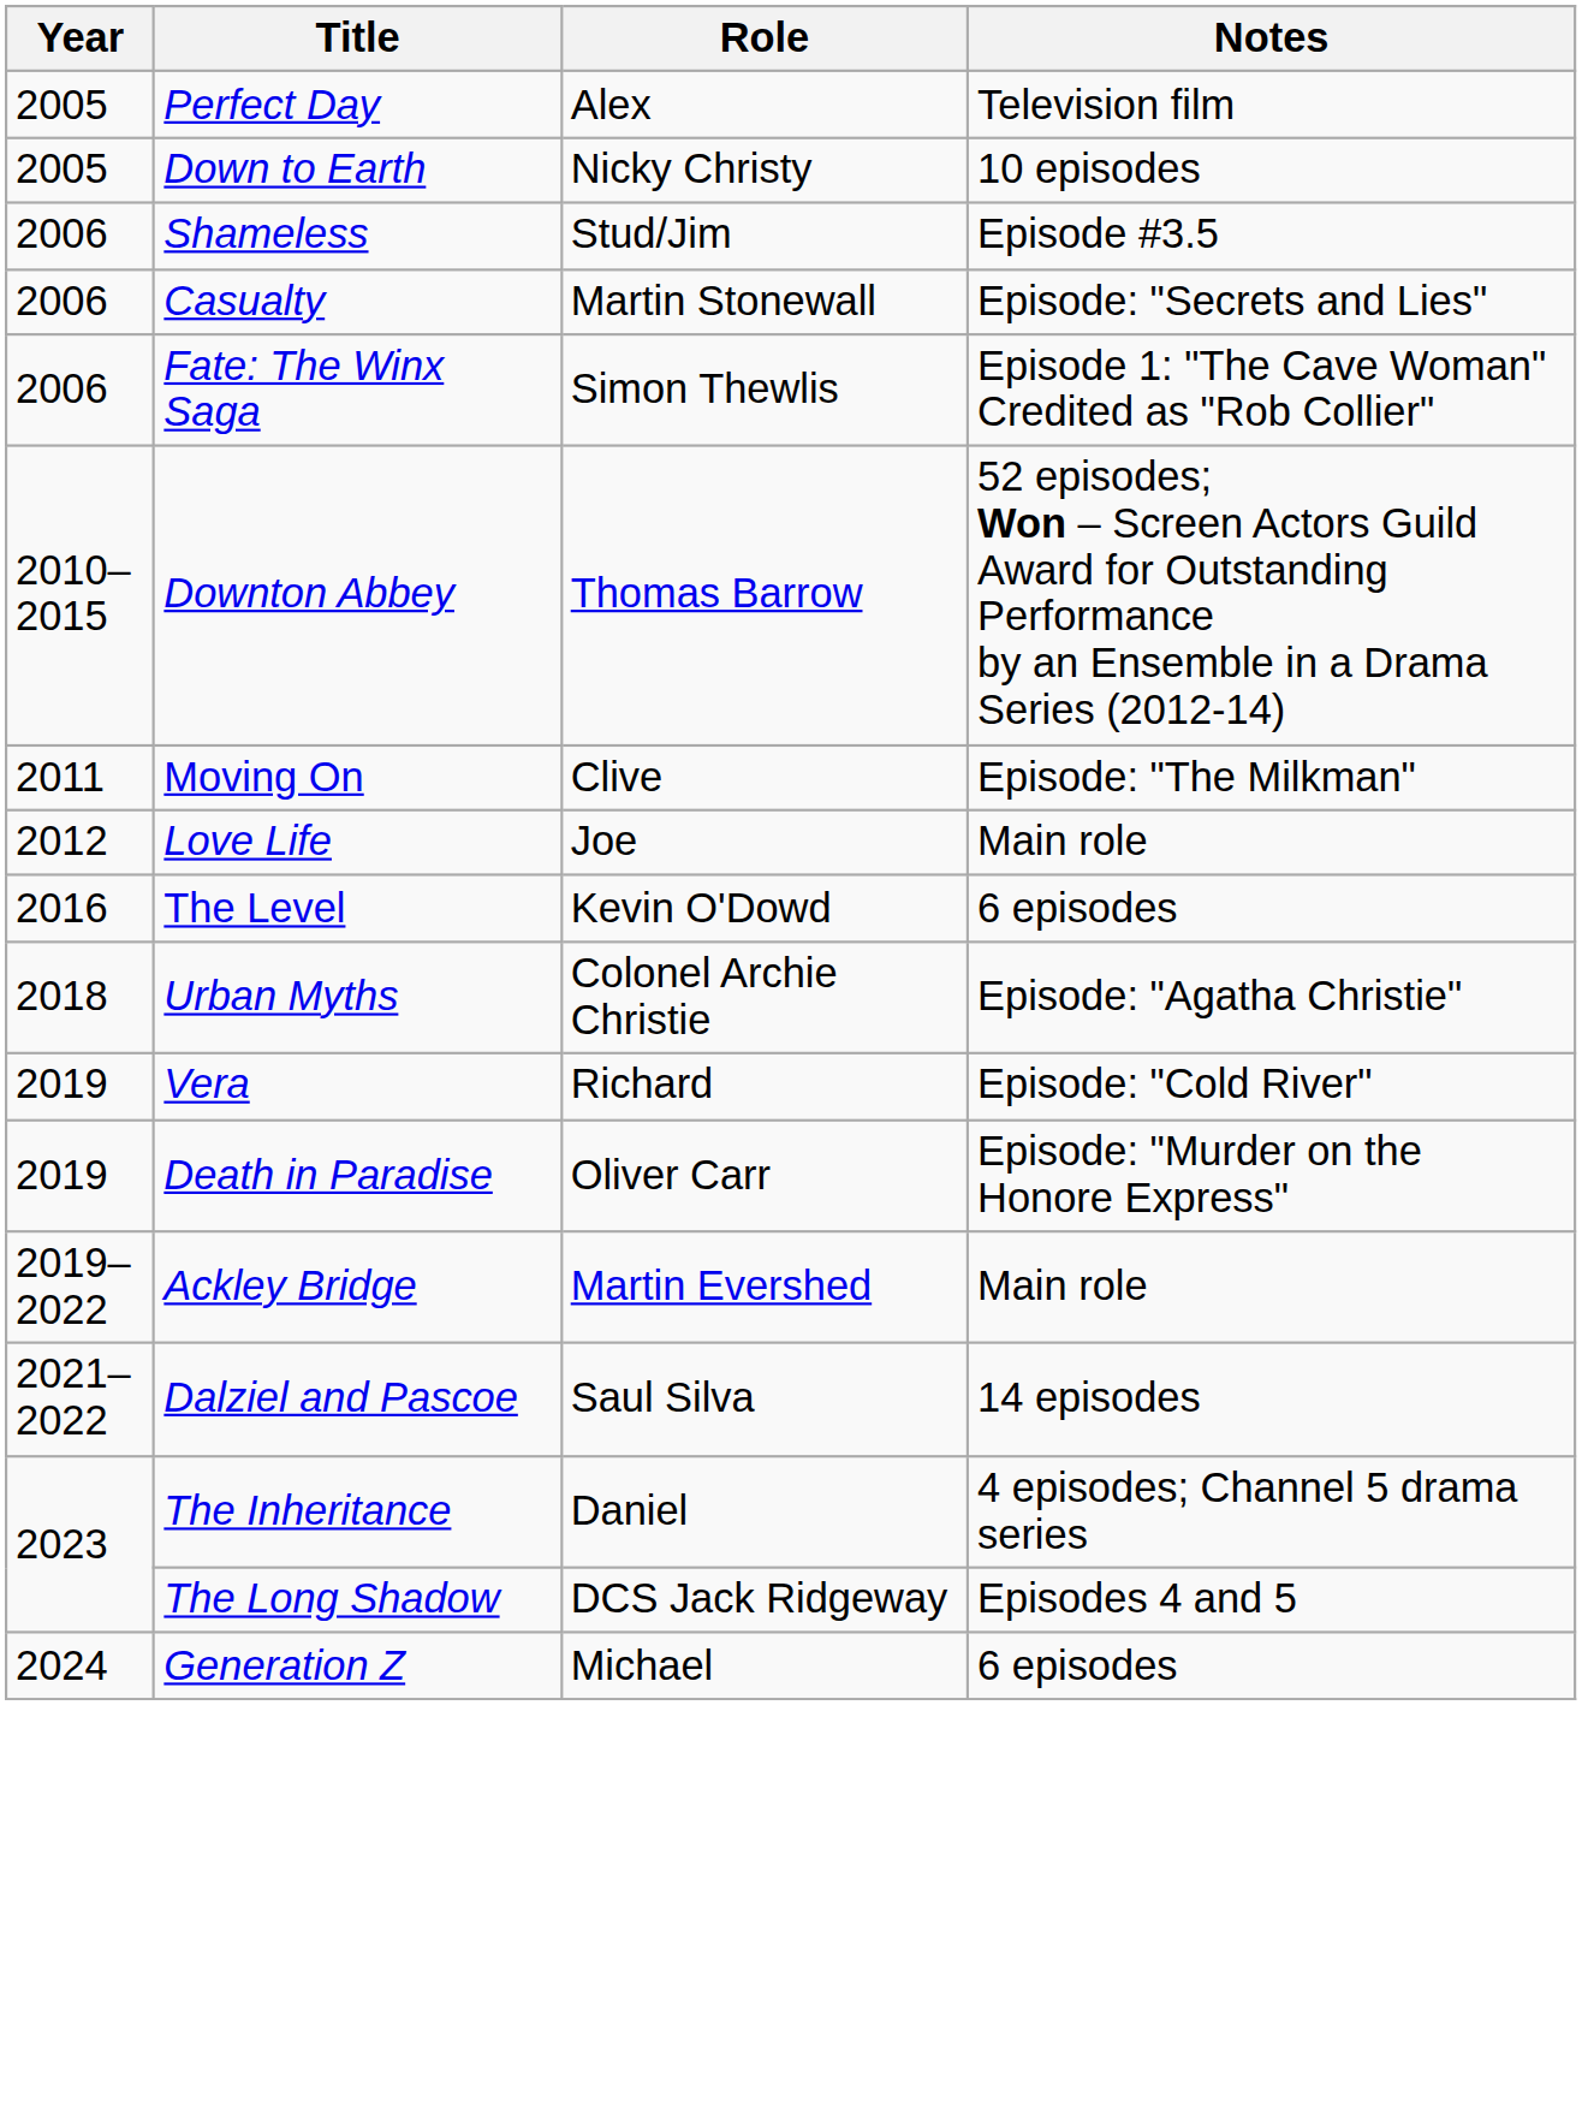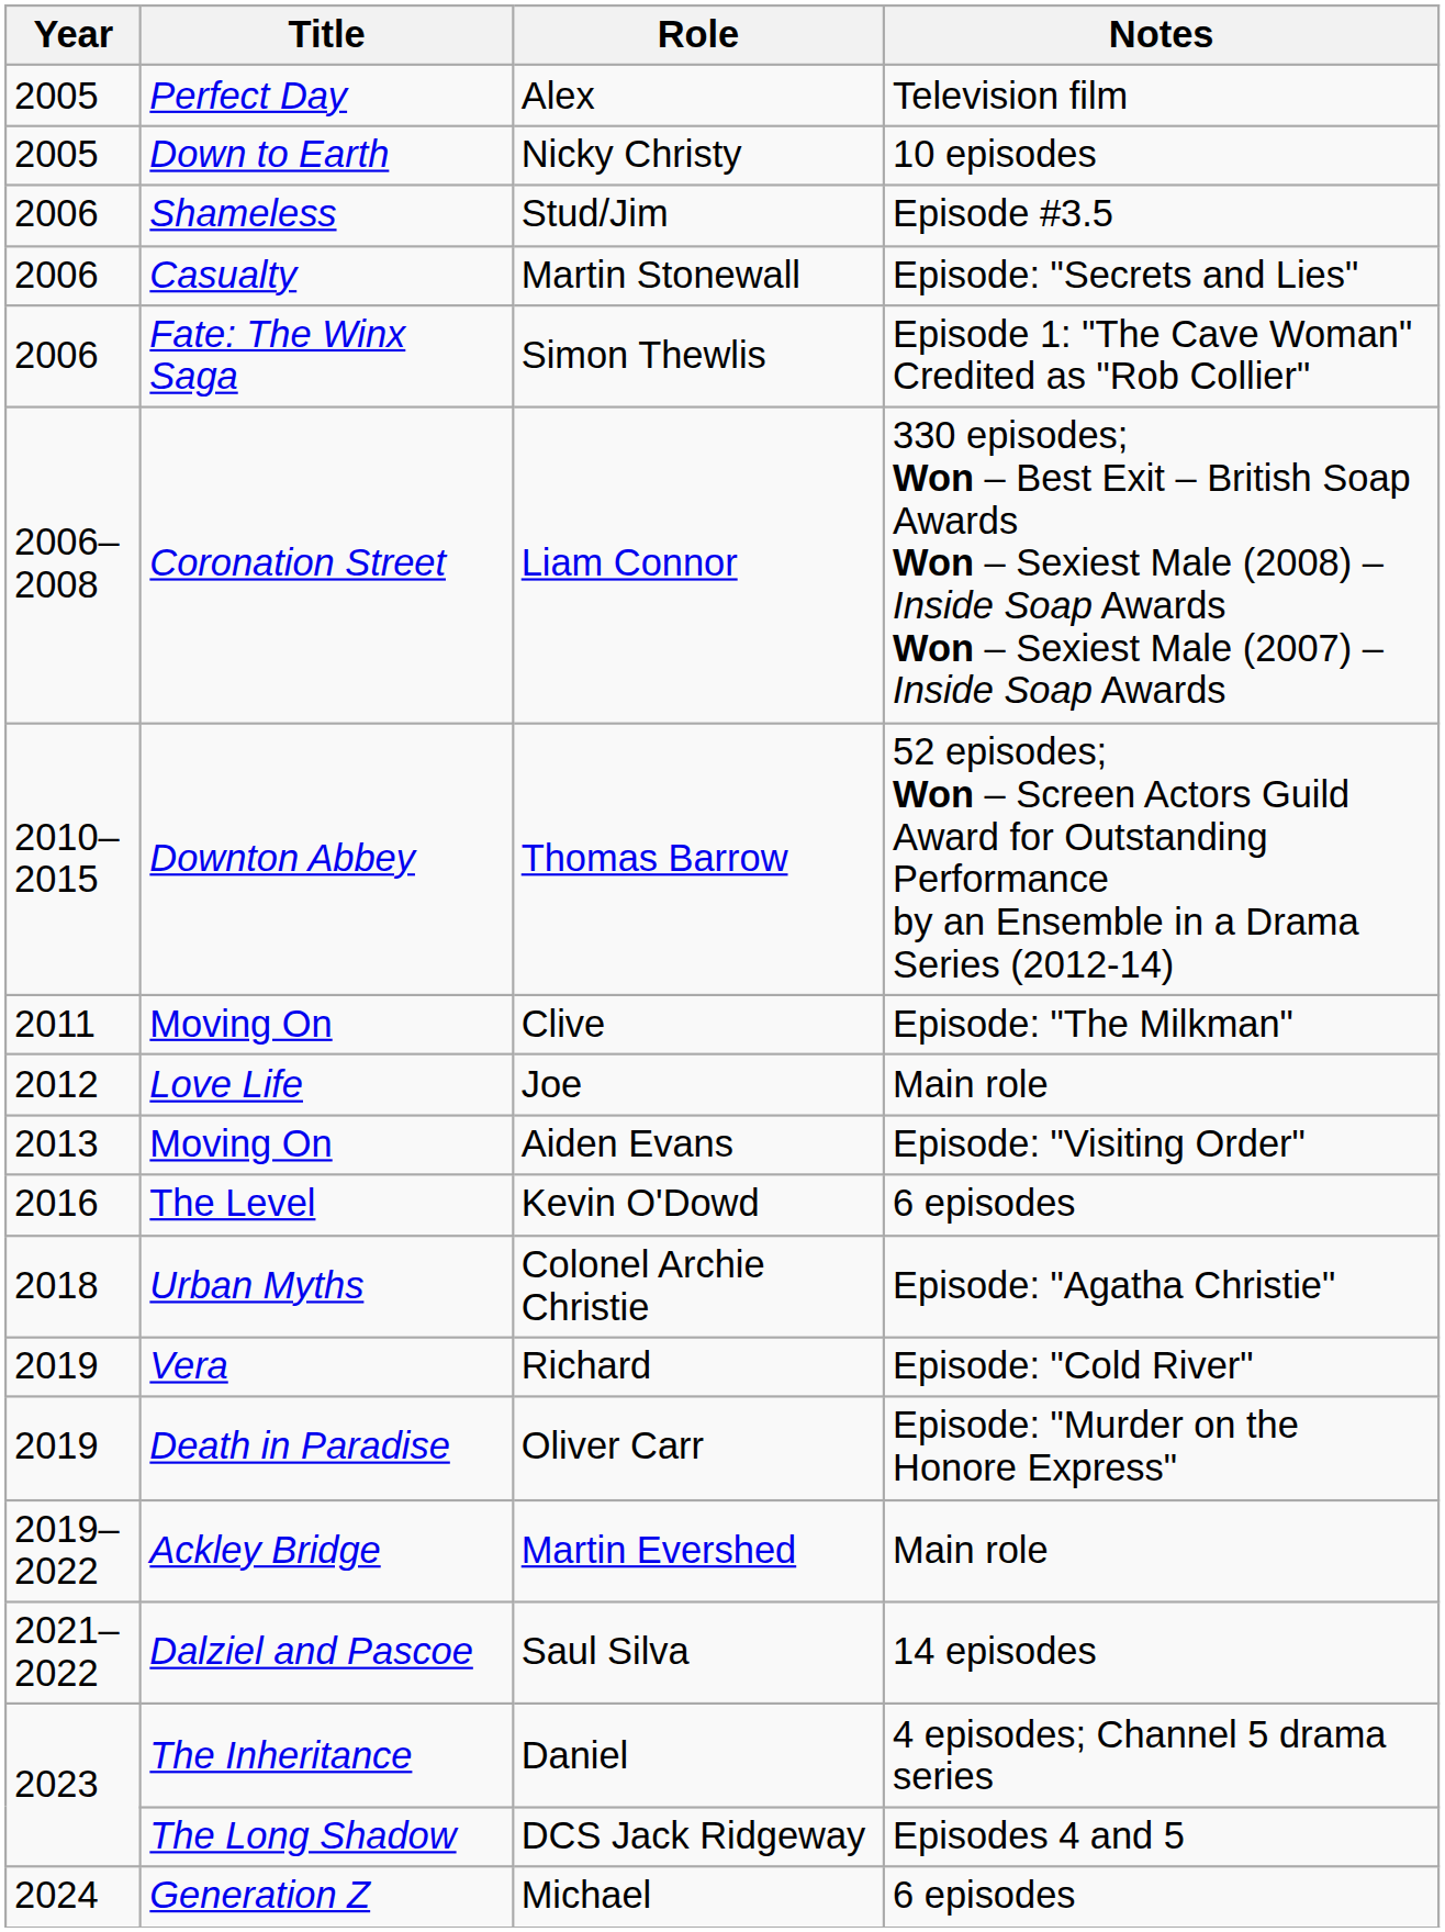+ row: 2006–2008 | Coronation Street | Liam Connor | 330 episodes; Won – Best Exit – British Soap Awards Won – Sexiest Male (2008) – Inside Soap Awards Won – Sexiest Male (2007) – Inside Soap Awards
+ row: 2013 | Moving On | Aiden Evans | Episode: "Visiting Order"
